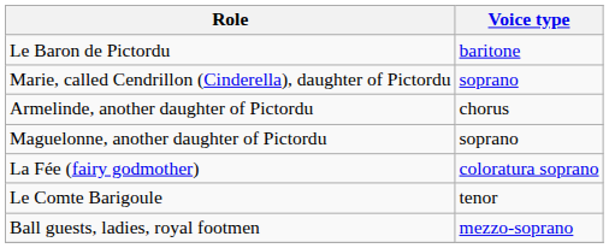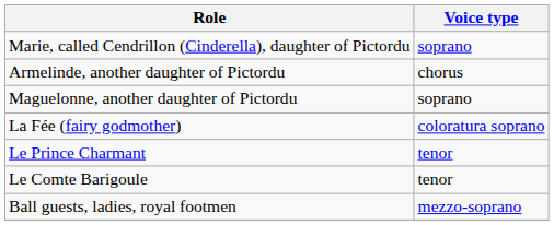- row: Le Baron de Pictordu | baritone
+ row: Le Prince Charmant | tenor
